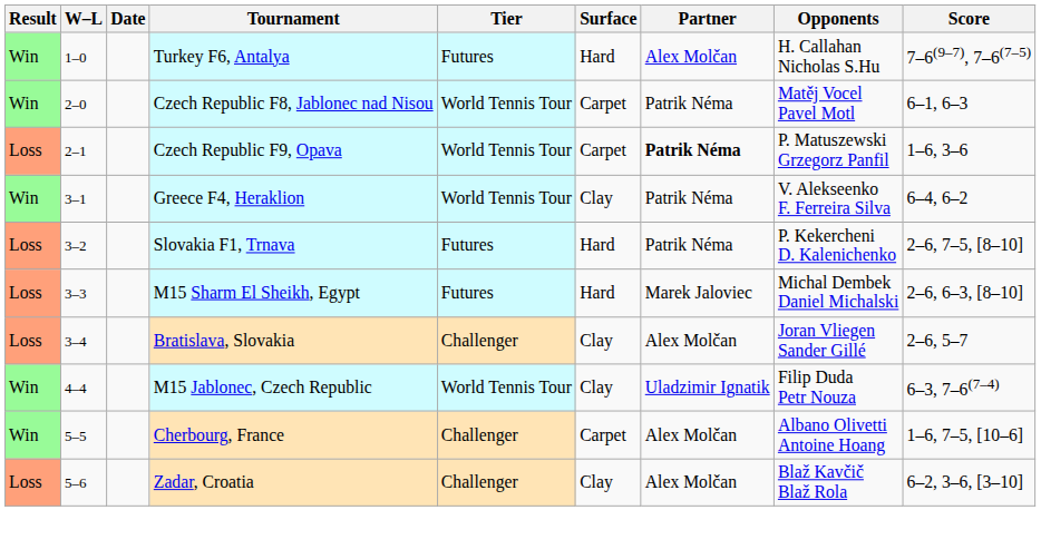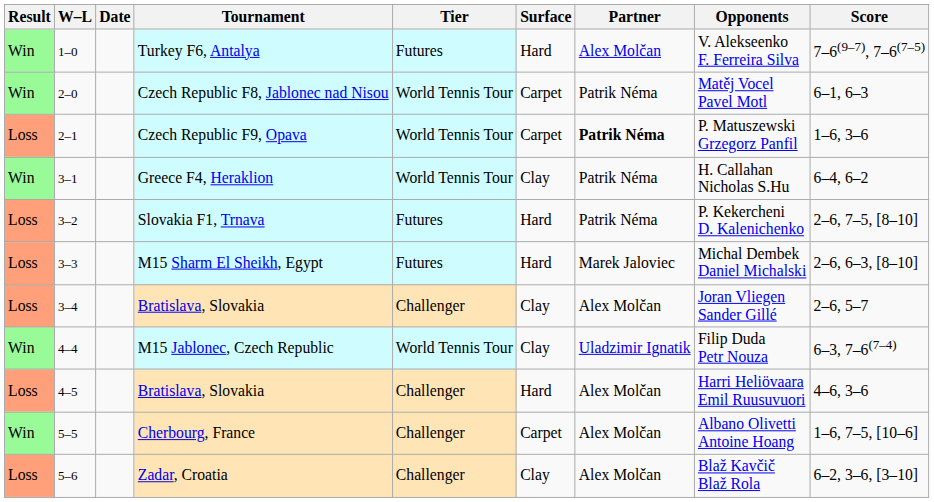Turkey F6, Antalya | Opponents: H. Callahan Nicholas S.Hu -> V. Alekseenko F. Ferreira Silva
Greece F4, Heraklion | Opponents: V. Alekseenko F. Ferreira Silva -> H. Callahan Nicholas S.Hu
+ row: Loss | 4–5 | Bratislava, Slovakia | Challenger | Hard | Alex Molčan | Harri Heliövaara Emil Ruusuvuori | 4–6, 3–6
